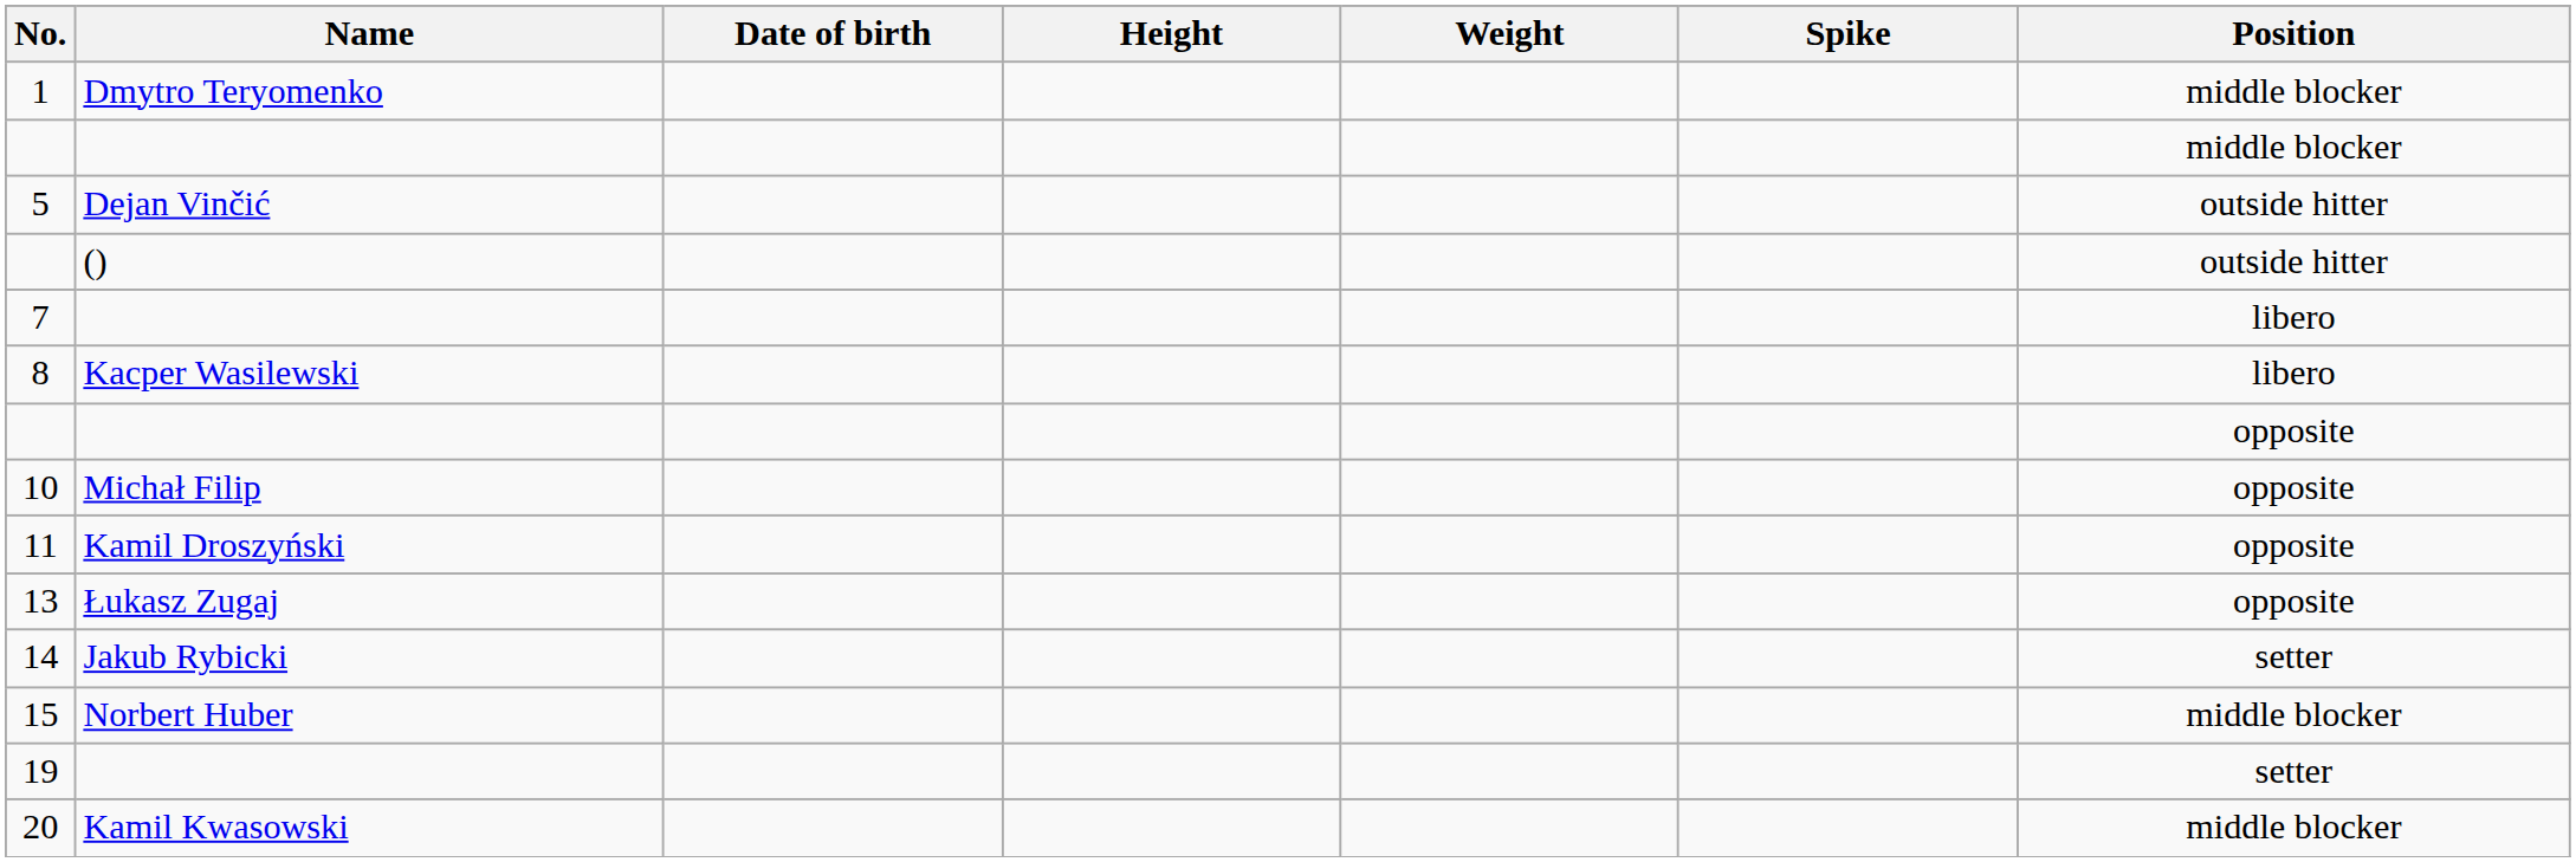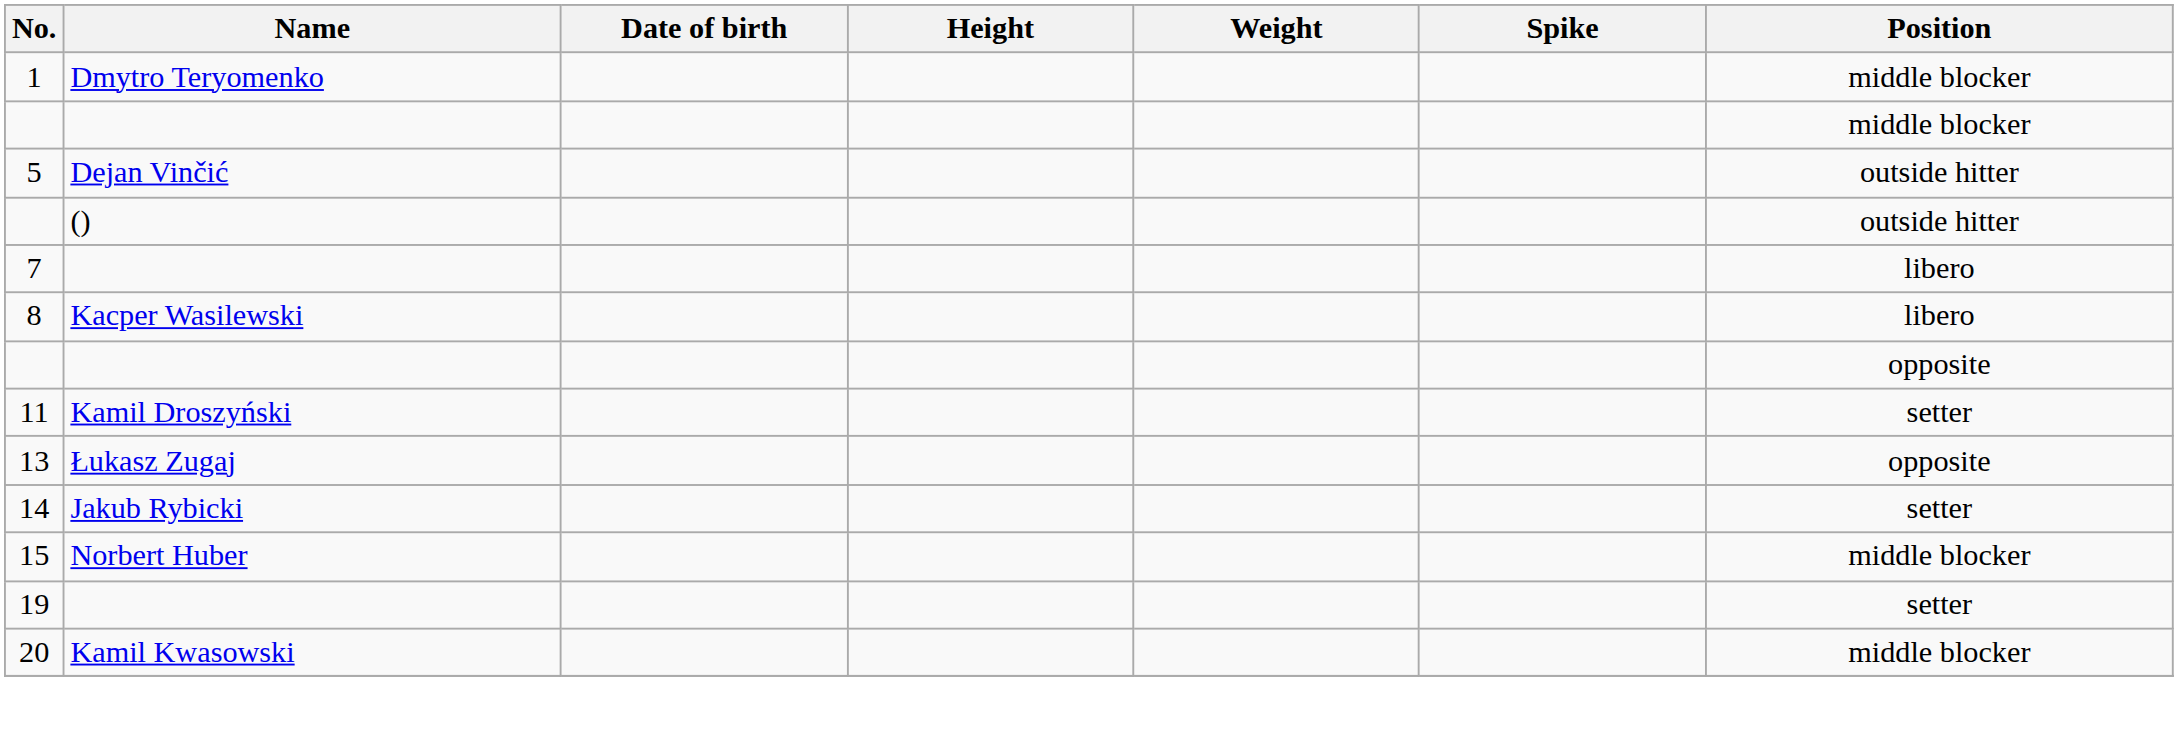- row: 10 | Michał Filip | opposite
11 | Position: opposite -> setter
